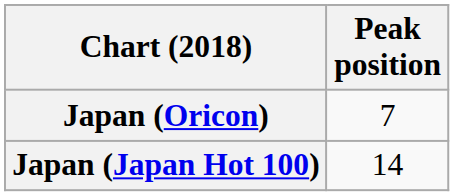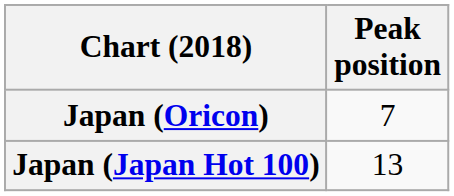Japan (Japan Hot 100) | Peak position: 14 -> 13
